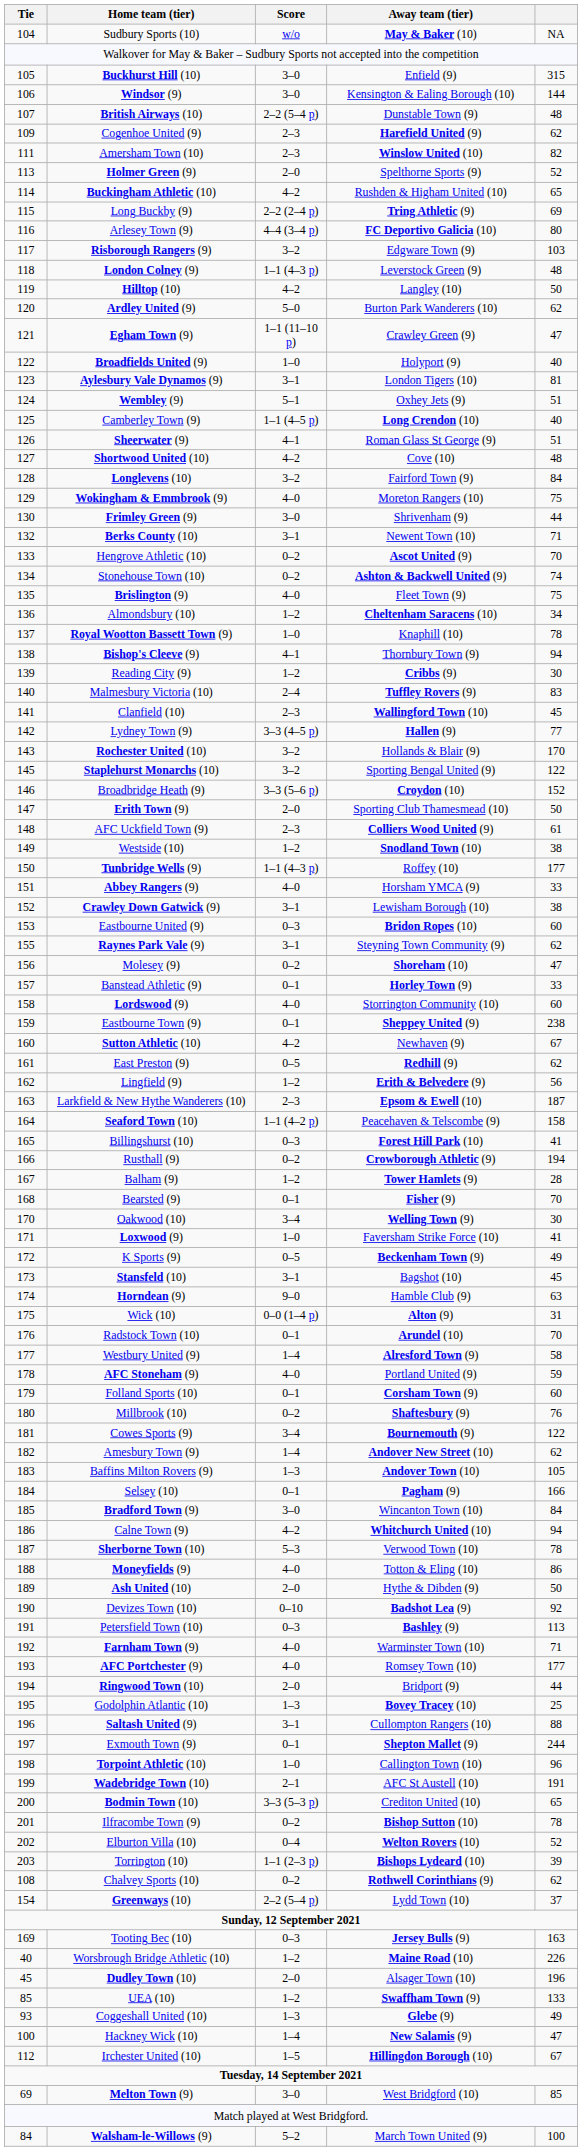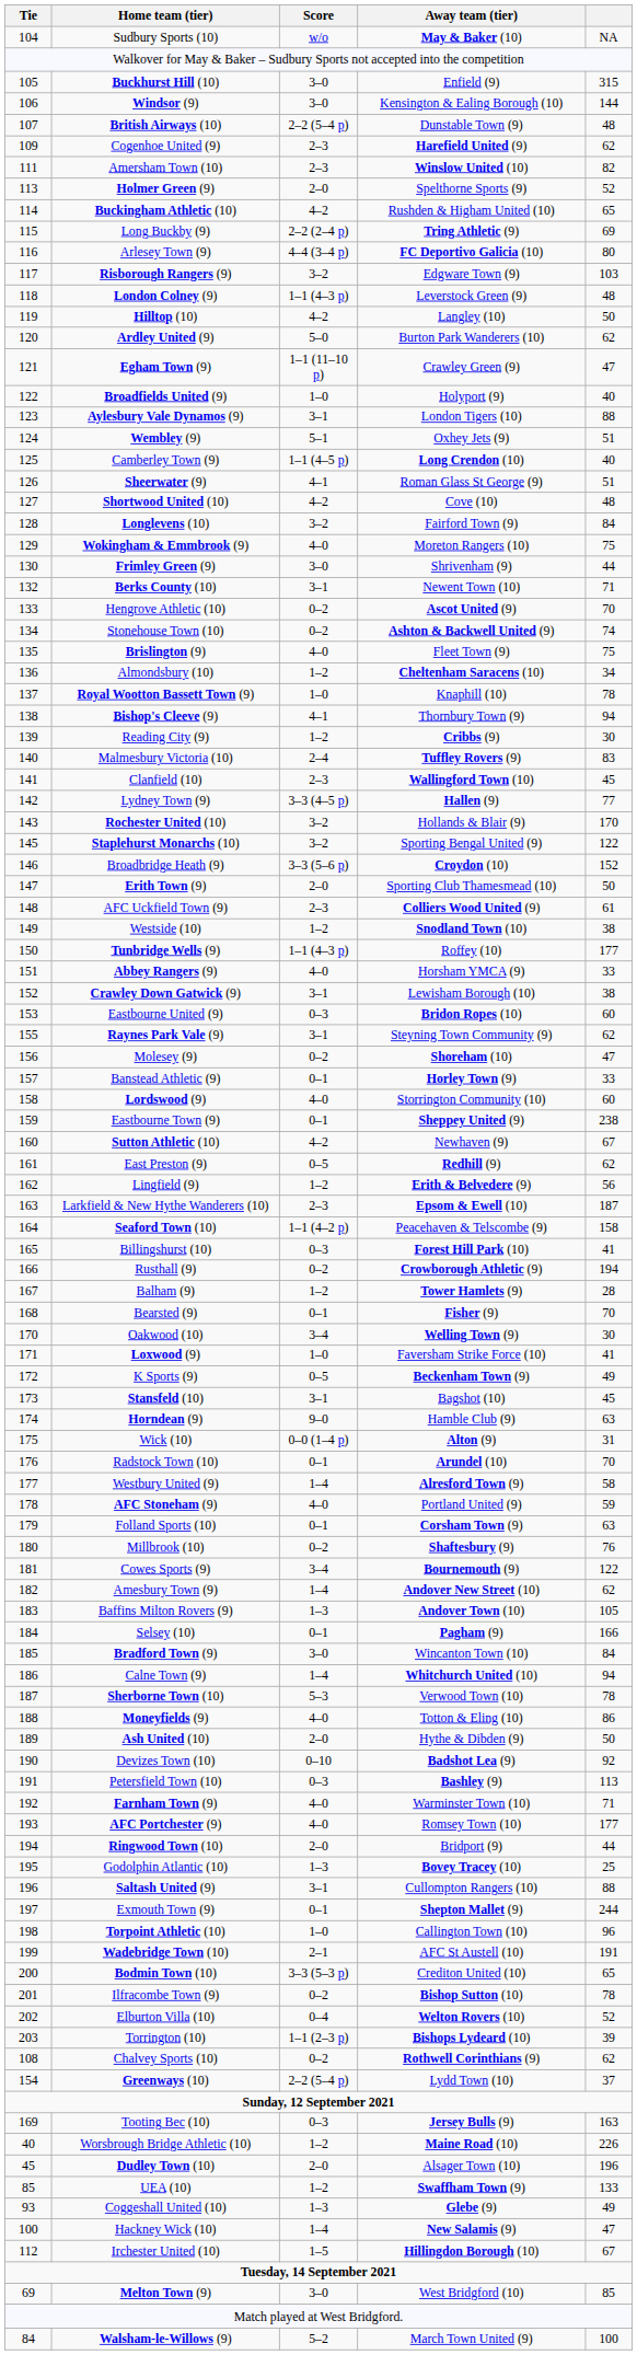Aylesbury Vale Dynamos (9) | column 5: 81 -> 88
Folland Sports (10) | column 5: 60 -> 63
Calne Town (9) | Score: 4–2 -> 1–4
